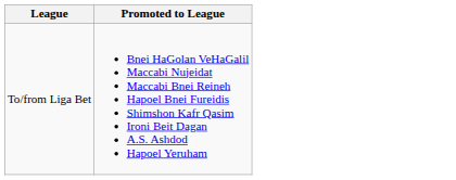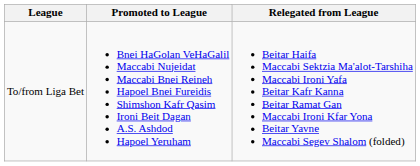+ column: Relegated from League | Beitar Haifa Maccabi Sektzia Ma'alot-Tarshiha Maccabi Ironi Yafa Beitar Kafr Kanna Beitar Ramat Gan Maccabi Ironi Kfar Yona Beitar Yavne Maccabi Segev Shalom (folded)
